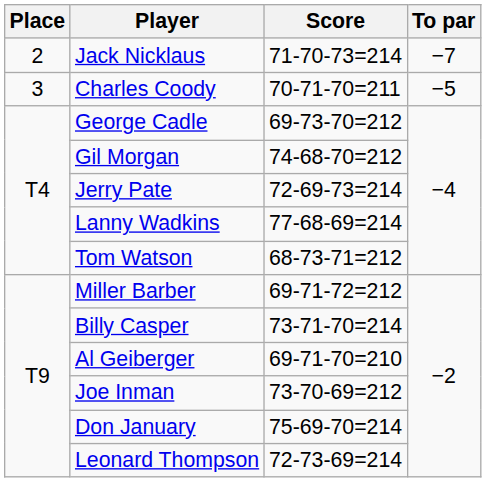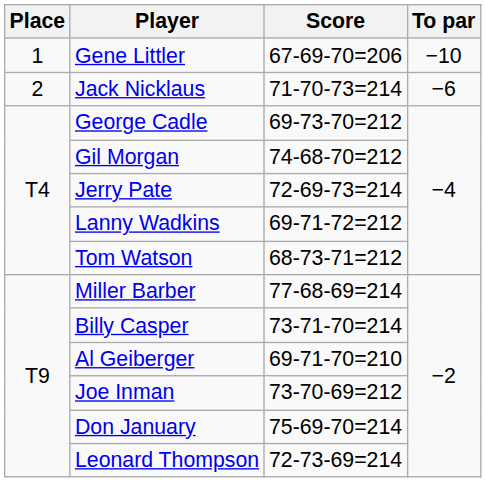+ row: 1 | Gene Littler | 67-69-70=206 | −10
Jack Nicklaus | To par: −7 -> −6
- row: 3 | Charles Coody | 70-71-70=211 | −5
Lanny Wadkins | Score: 77-68-69=214 -> 69-71-72=212
Miller Barber | Score: 69-71-72=212 -> 77-68-69=214
